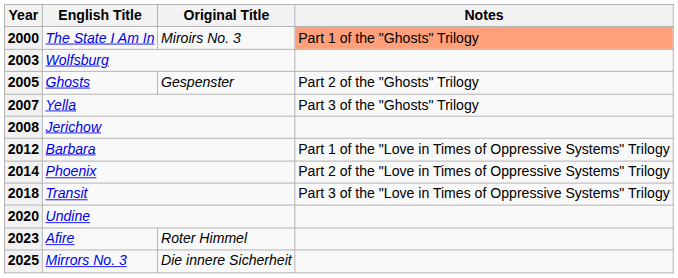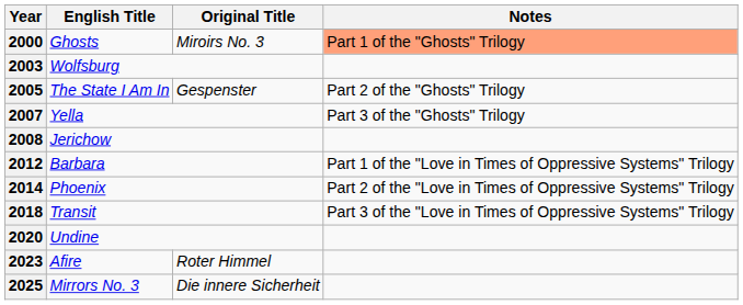2000 | English Title: The State I Am In -> Ghosts
2005 | English Title: Ghosts -> The State I Am In
